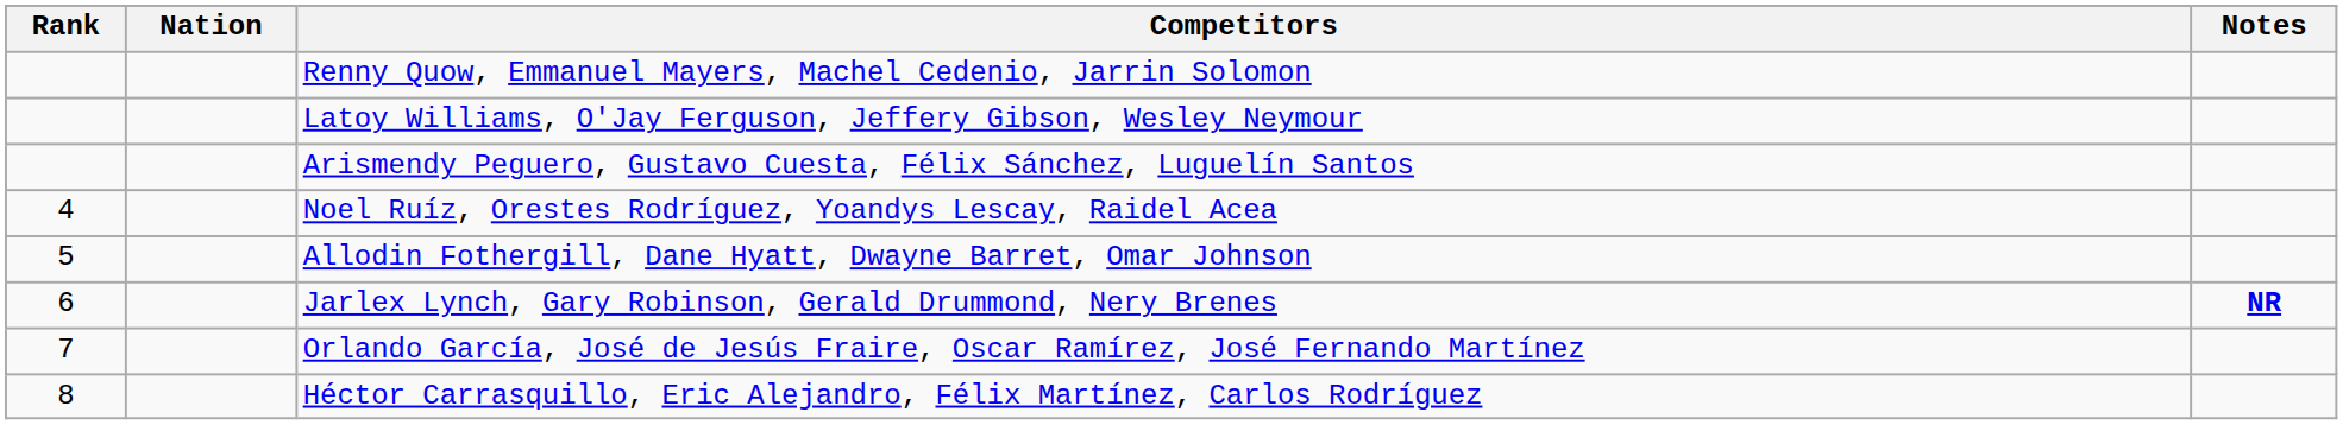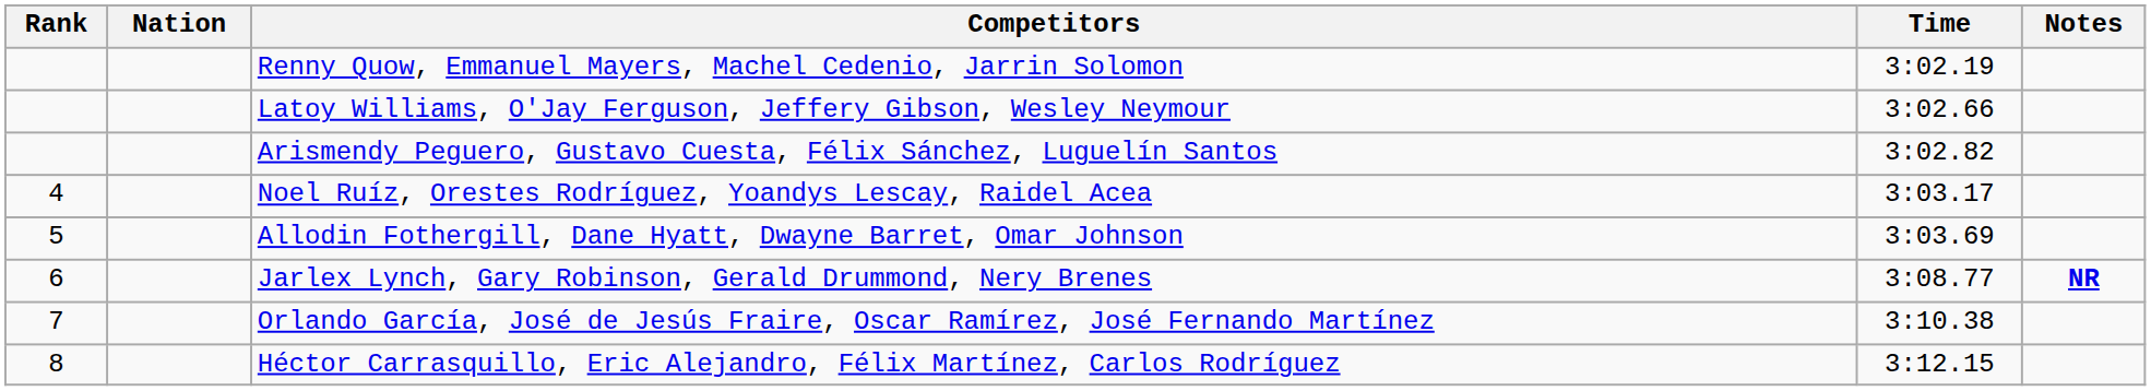+ column: Time | 3:02.19 | 3:02.66 | 3:02.82 | 3:03.17 | 3:03.69 | 3:08.77 | 3:10.38 | 3:12.15
